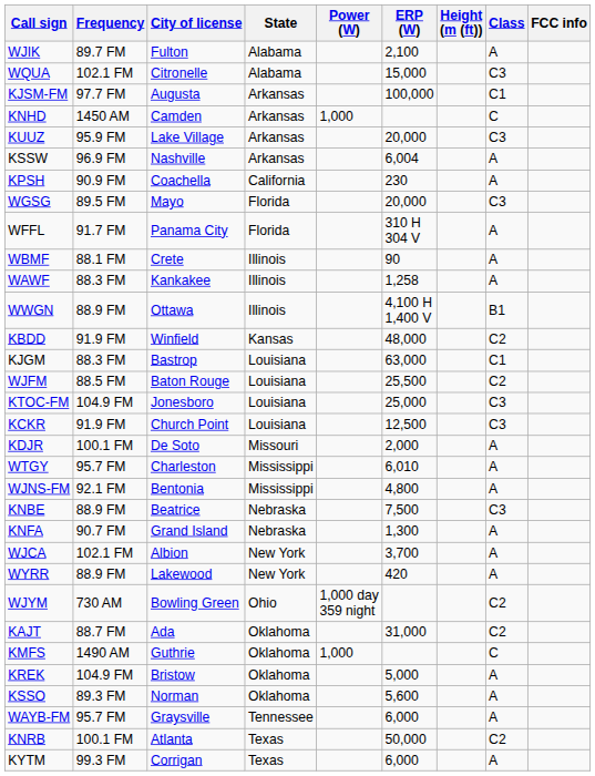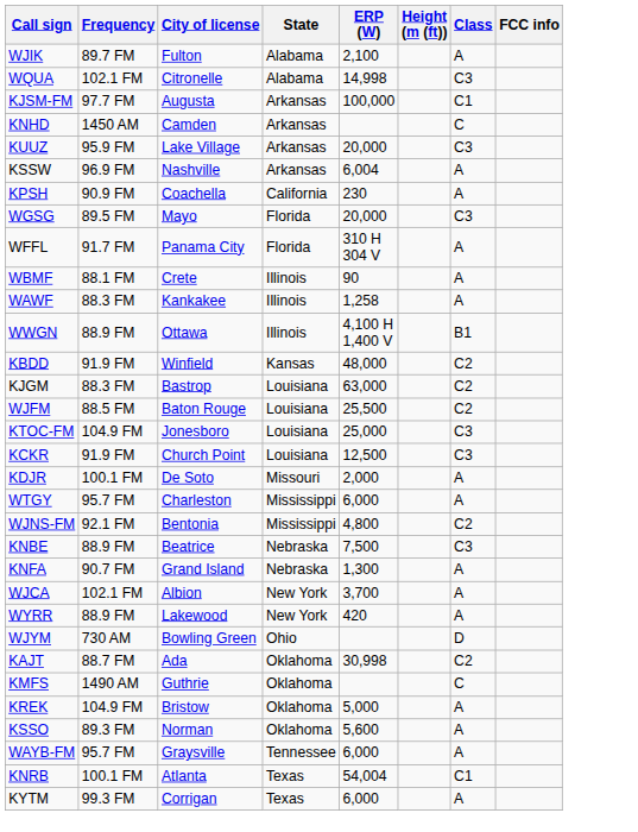- column: Power (W) | 1,000 | 1,000 day 359 night | 1,000
WQUA | ERP (W): 15,000 -> 14,998
KJGM | Class: C1 -> C2
WTGY | ERP (W): 6,010 -> 6,000
WJNS-FM | Class: A -> C2
WJYM | Class: C2 -> D
KAJT | ERP (W): 31,000 -> 30,998
KNRB | ERP (W): 50,000 -> 54,004
KNRB | Class: C2 -> C1
